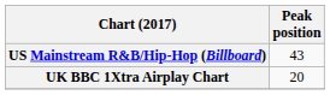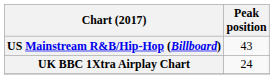UK BBC 1Xtra Airplay Chart | Peak position: 20 -> 24
